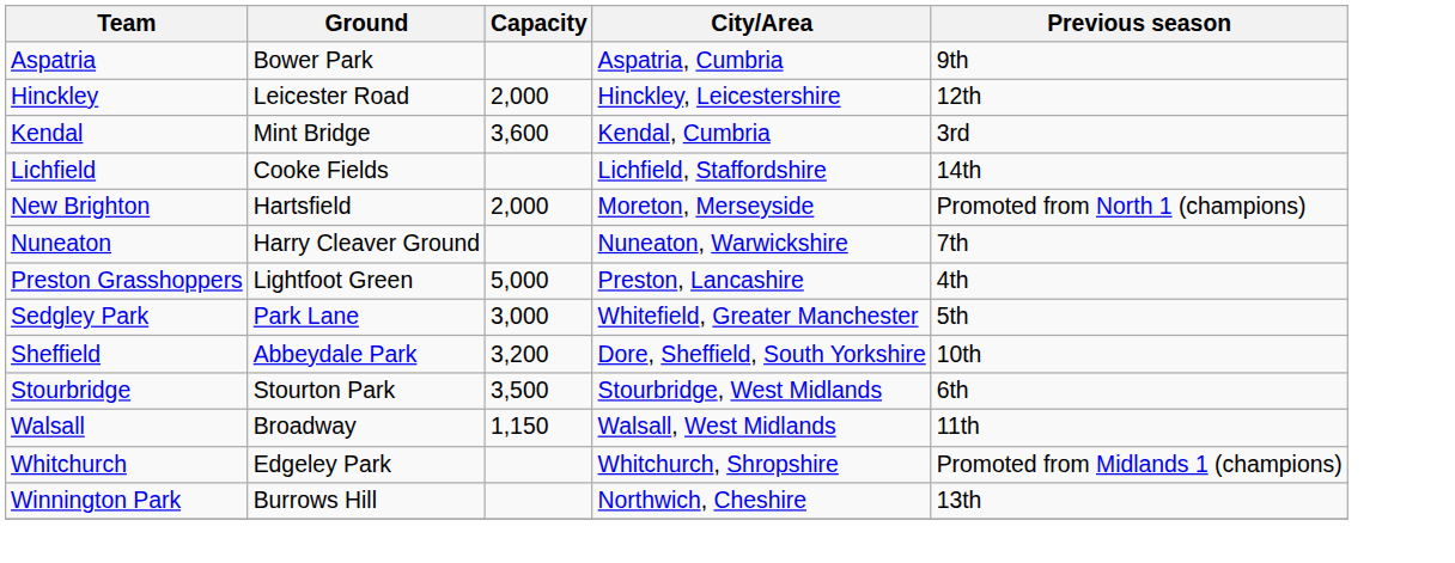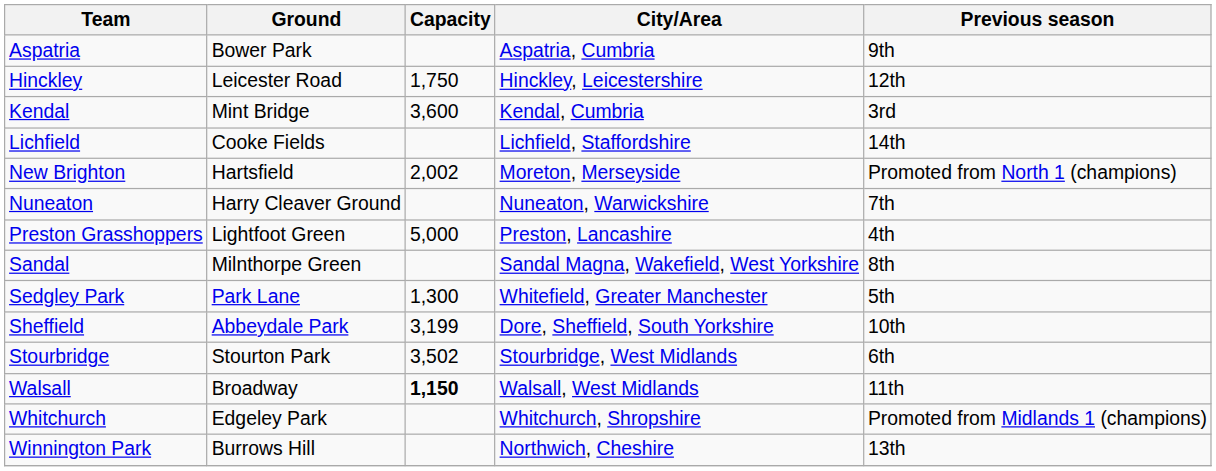Hinckley | Capacity: 2,000 -> 1,750
New Brighton | Capacity: 2,000 -> 2,002
+ row: Sandal | Milnthorpe Green | Sandal Magna, Wakefield, West Yorkshire | 8th
Sedgley Park | Capacity: 3,000 -> 1,300
Sheffield | Capacity: 3,200 -> 3,199
Stourbridge | Capacity: 3,500 -> 3,502
Walsall | Capacity: normal -> bold
